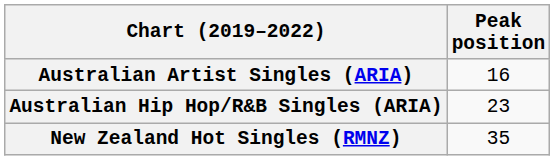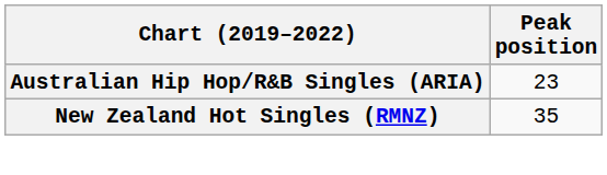- row: Australian Artist Singles (ARIA) | 16
